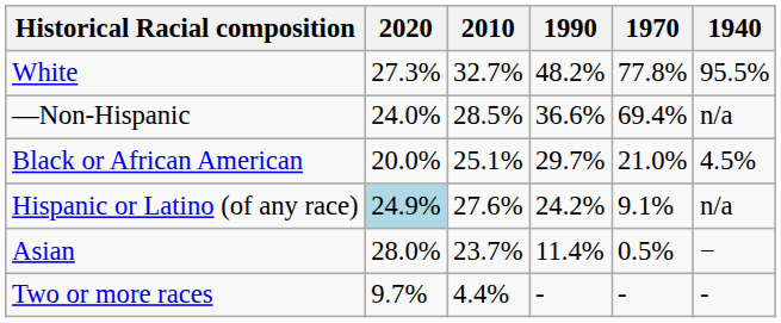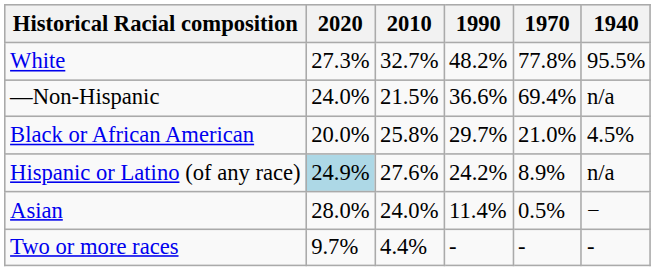—Non-Hispanic | 2010: 28.5% -> 21.5%
Black or African American | 2010: 25.1% -> 25.8%
Hispanic or Latino (of any race) | 1970: 9.1% -> 8.9%
Asian | 2010: 23.7% -> 24.0%
